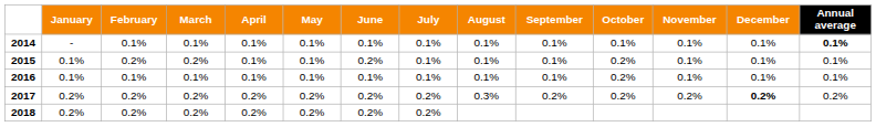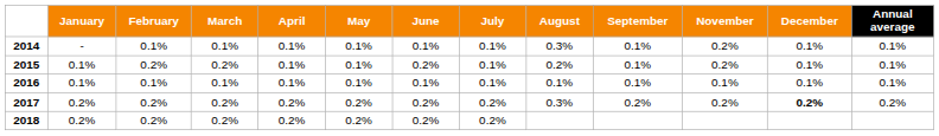- column: October | 0.1% | 0.2% | 0.2% | 0.2%
2014 | August: 0.1% -> 0.3%
2014 | November: 0.1% -> 0.2%
2014 | Annual average: bold -> normal
2015 | August: 0.1% -> 0.2%
2015 | November: 0.1% -> 0.2%
